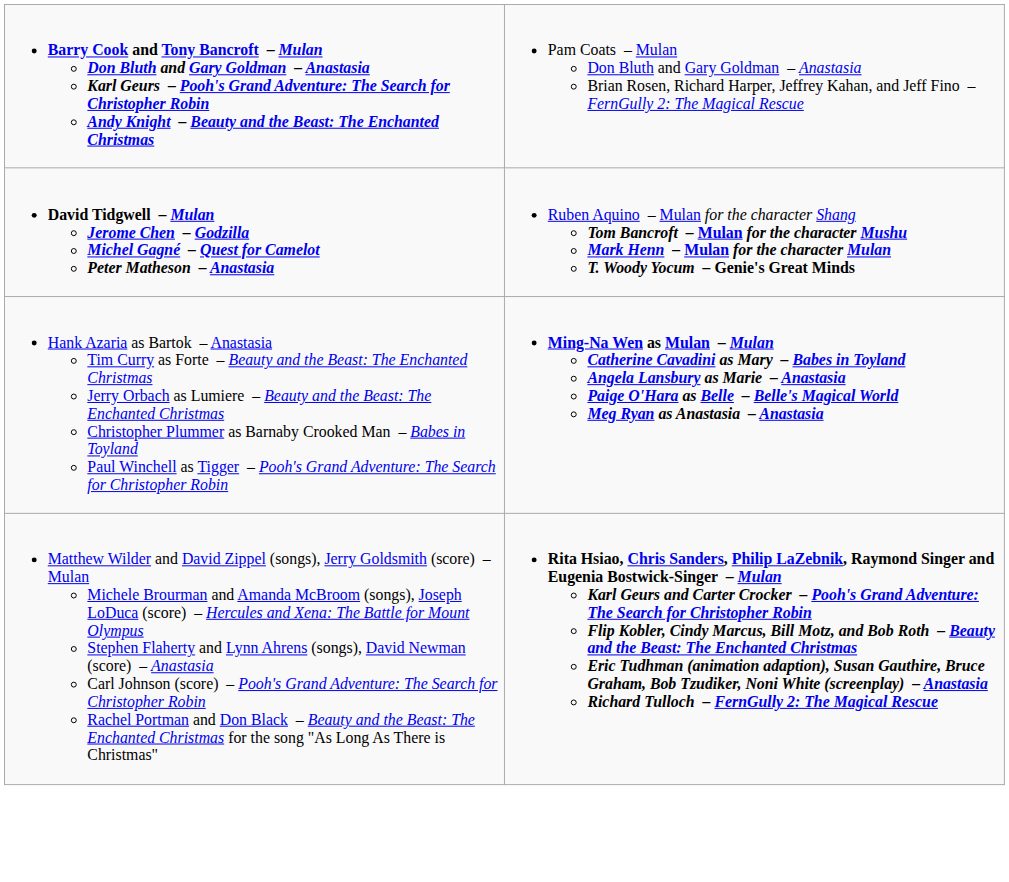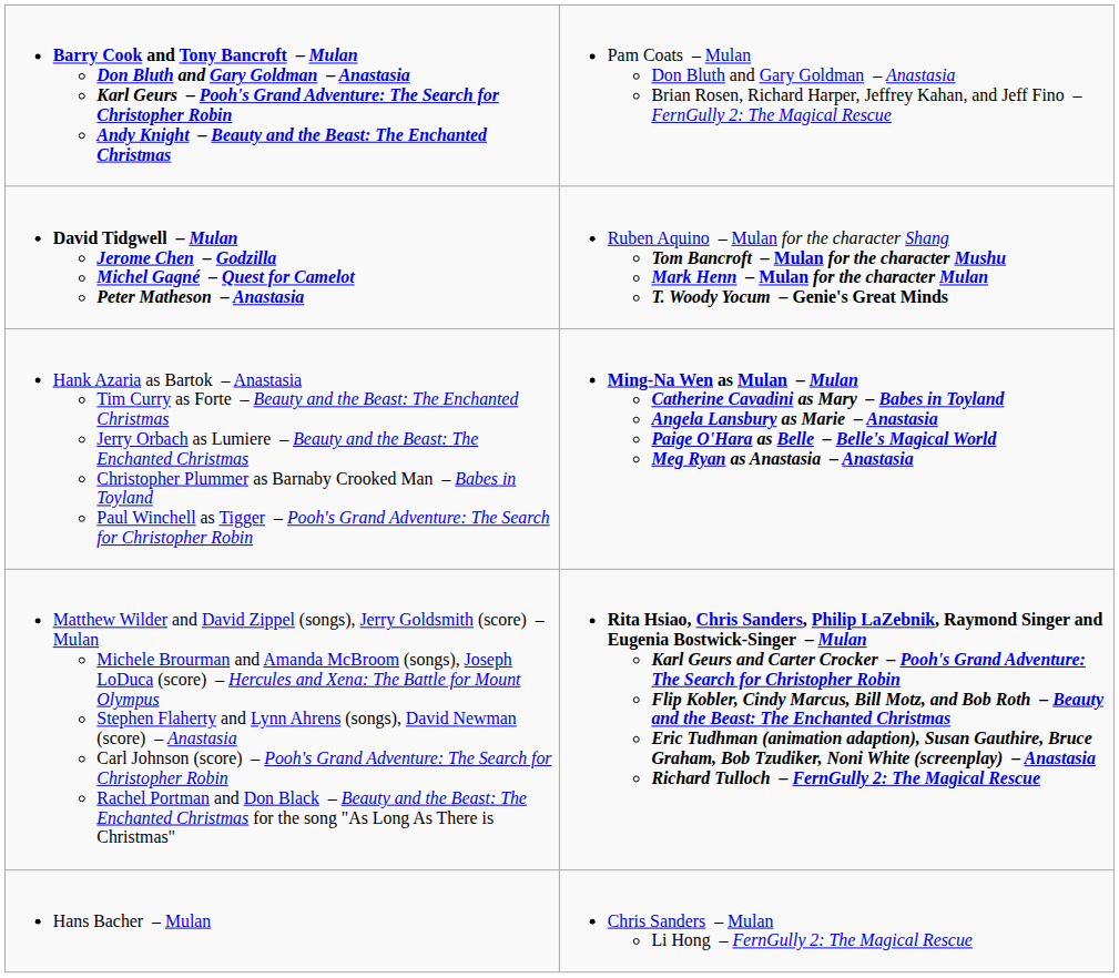+ row: Hans Bacher – Mulan | Chris Sanders – Mulan Li Hong – FernGully 2: The Magical Rescue
